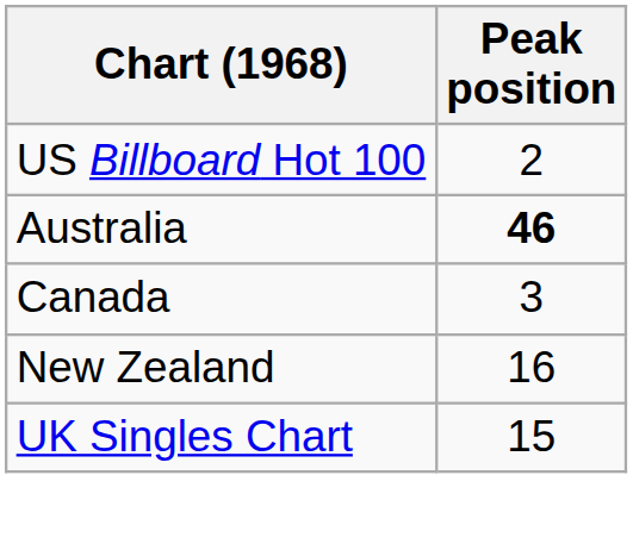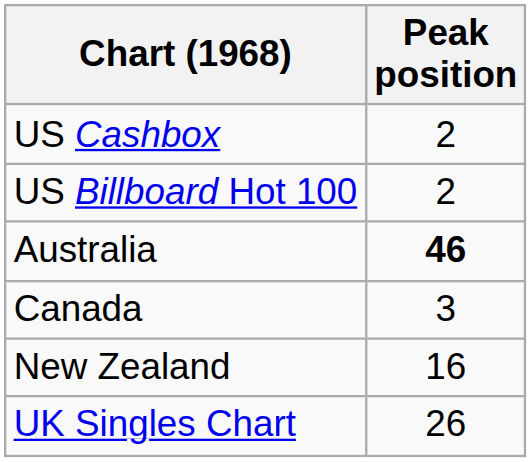+ row: US Cashbox | 2
UK Singles Chart | Peak position: 15 -> 26
